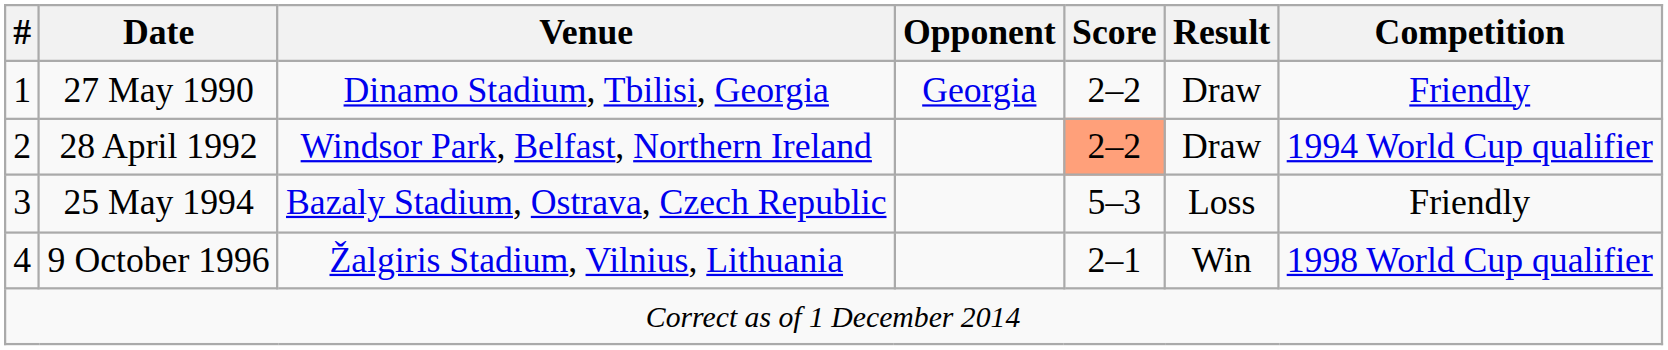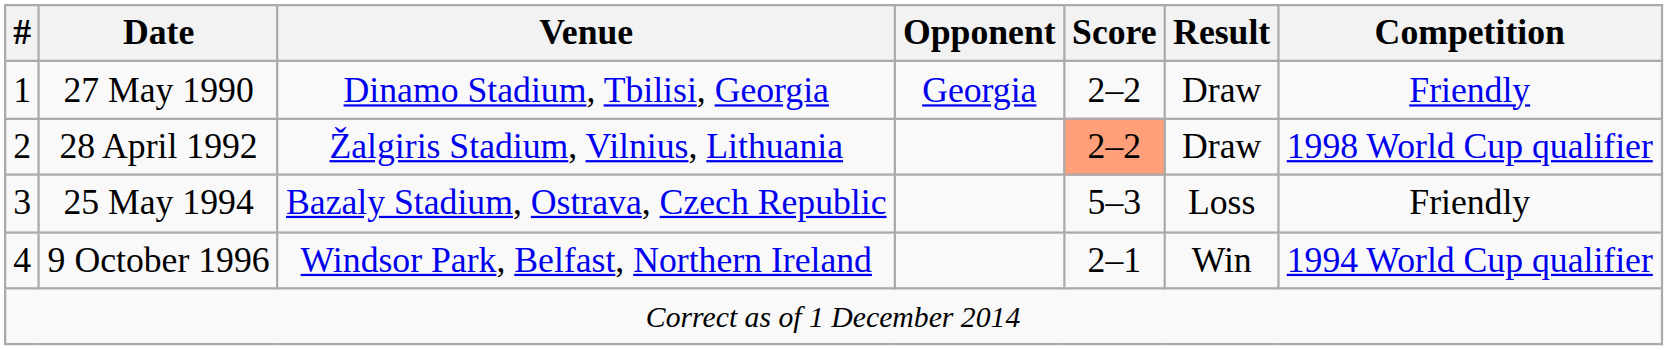28 April 1992 | Venue: Windsor Park, Belfast, Northern Ireland -> Žalgiris Stadium, Vilnius, Lithuania
28 April 1992 | Competition: 1994 World Cup qualifier -> 1998 World Cup qualifier
9 October 1996 | Venue: Žalgiris Stadium, Vilnius, Lithuania -> Windsor Park, Belfast, Northern Ireland
9 October 1996 | Competition: 1998 World Cup qualifier -> 1994 World Cup qualifier
